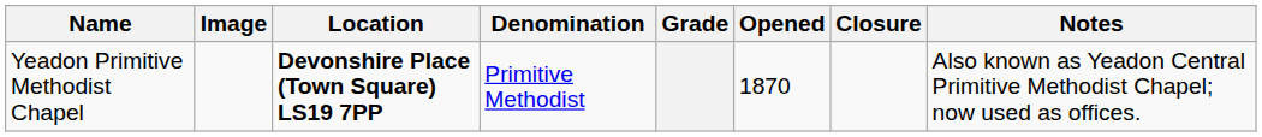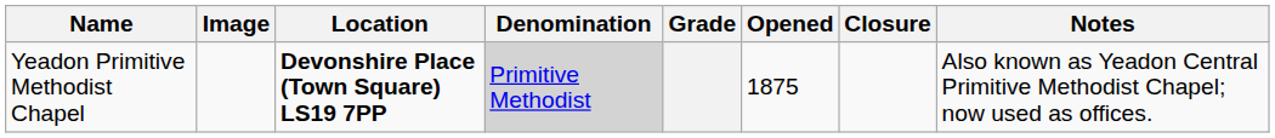Yeadon Primitive Methodist Chapel | Denomination: no background -> lightgrey background
Yeadon Primitive Methodist Chapel | Opened: 1870 -> 1875
